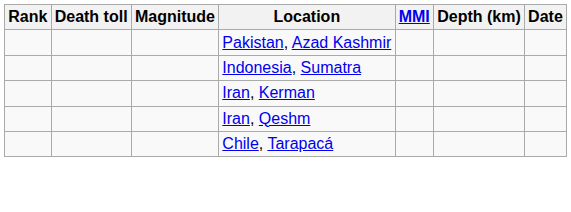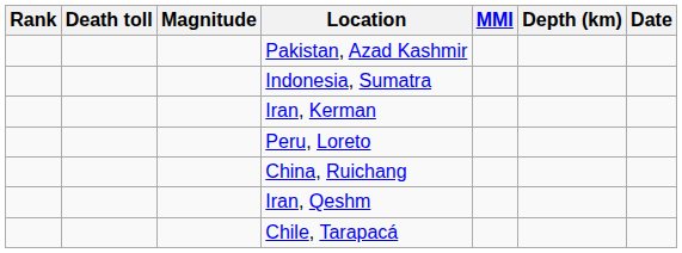+ row: Peru, Loreto
+ row: China, Ruichang
